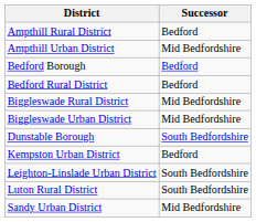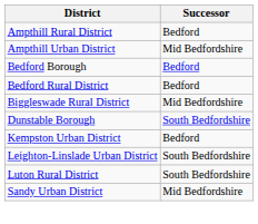- row: Biggleswade Urban District | Mid Bedfordshire
